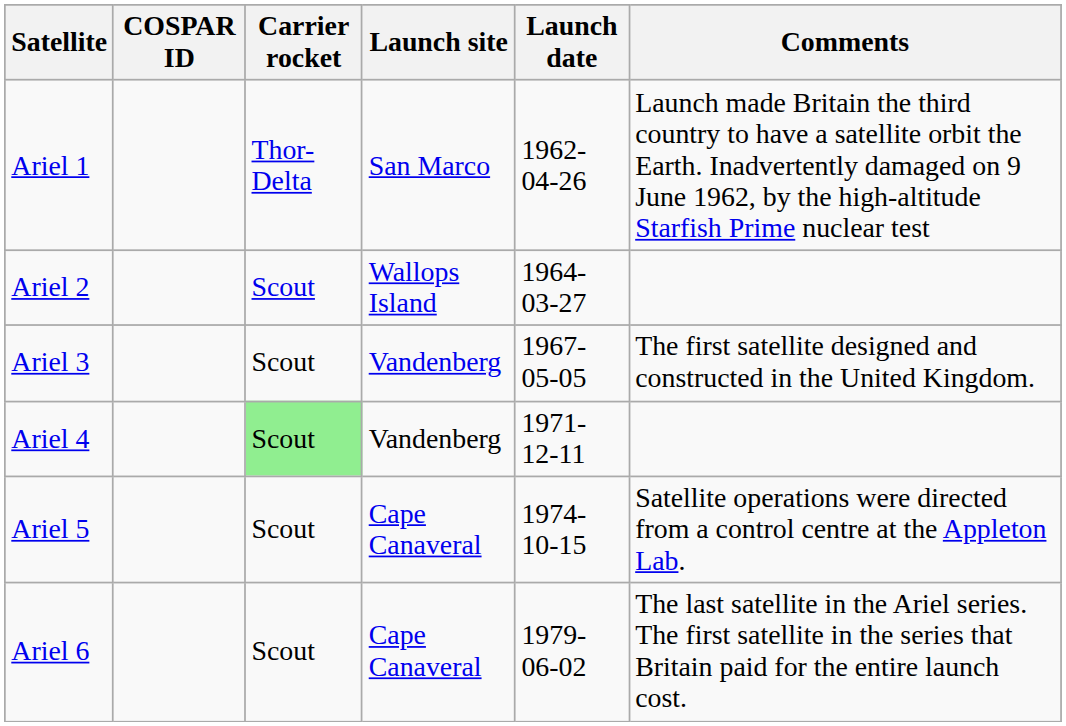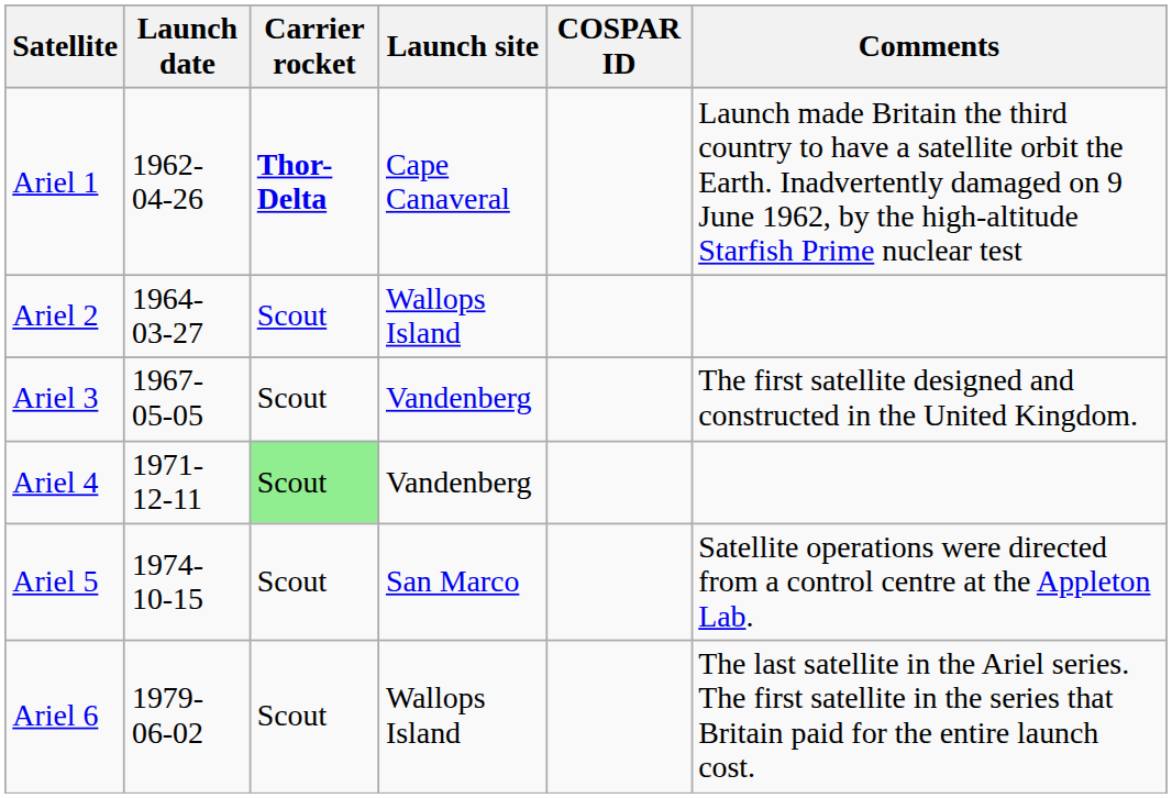columns swapped: Launch date <-> COSPAR ID
Ariel 1 | Carrier rocket: normal -> bold
Ariel 1 | Launch site: San Marco -> Cape Canaveral
Ariel 5 | Launch site: Cape Canaveral -> San Marco
Ariel 6 | Launch site: Cape Canaveral -> Wallops Island
